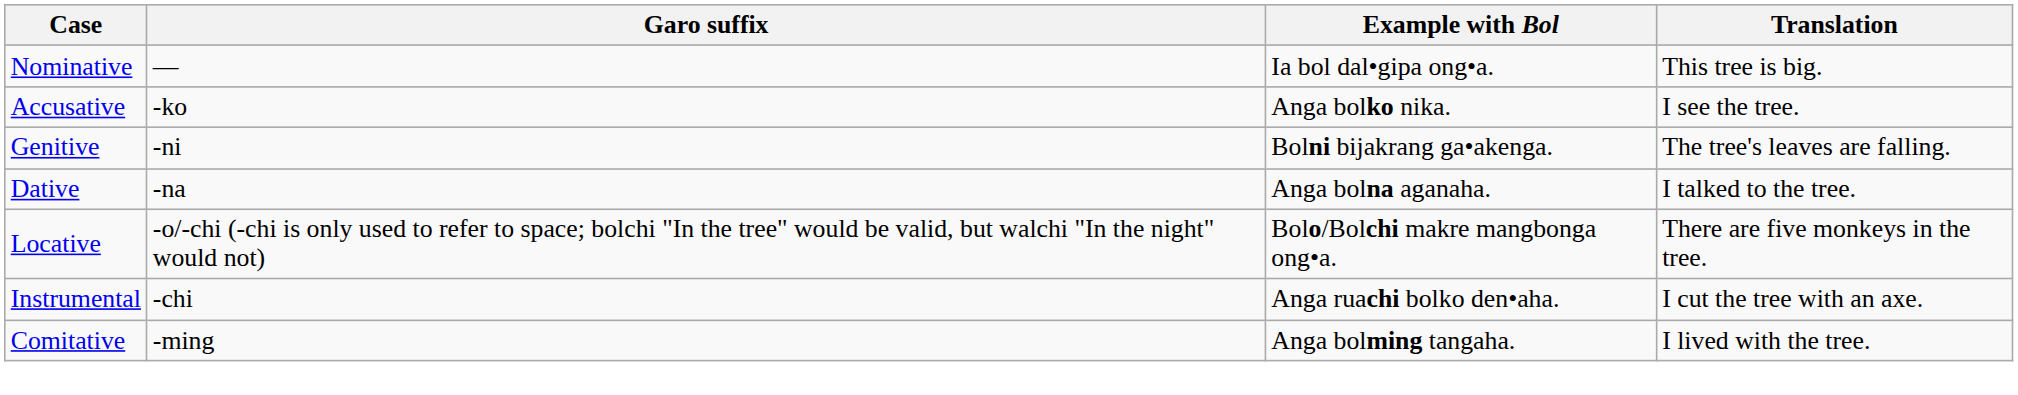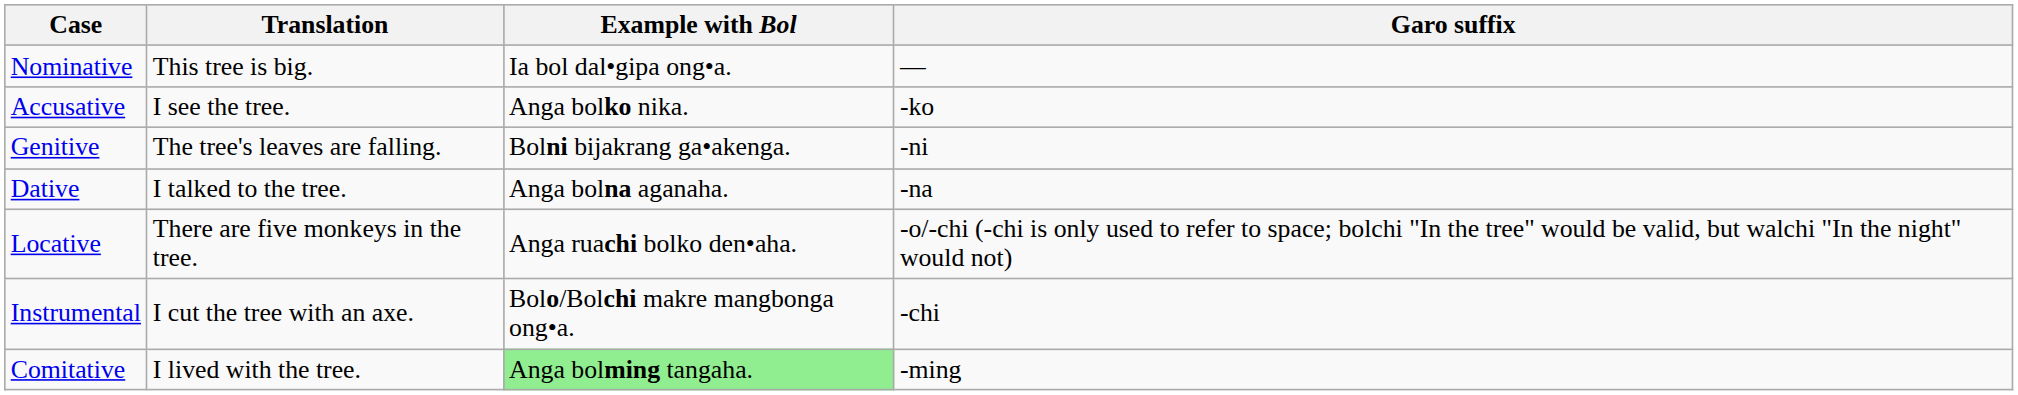columns swapped: Garo suffix <-> Translation
Locative | Example with Bol: Bolo/Bolchi makre mangbonga ong•a. -> Anga ruachi bolko den•aha.
Instrumental | Example with Bol: Anga ruachi bolko den•aha. -> Bolo/Bolchi makre mangbonga ong•a.
Comitative | Example with Bol: no background -> lightgreen background
